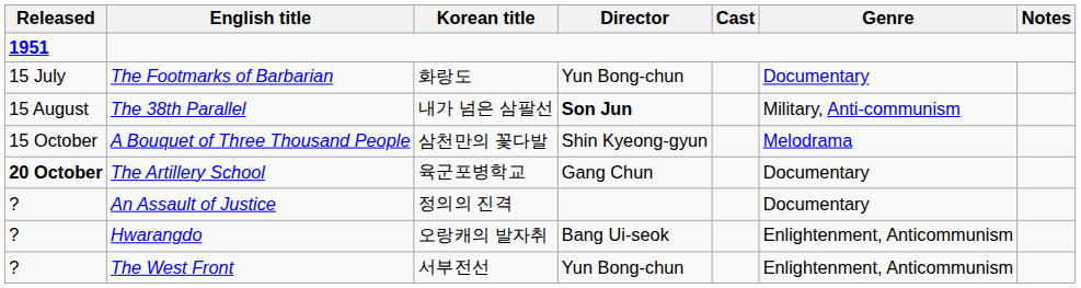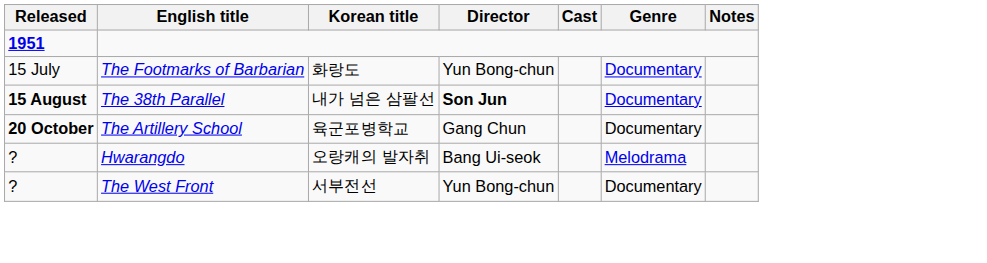The 38th Parallel | Released: normal -> bold
The 38th Parallel | Genre: Military, Anti-communism -> Documentary
- row: 15 October | A Bouquet of Three Thousand People | 삼천만의 꽃다발 | Shin Kyeong-gyun | Melodrama
- row: ? | An Assault of Justice | 정의의 진격 | Documentary
Hwarangdo | Genre: Enlightenment, Anticommunism -> Melodrama
The West Front | Genre: Enlightenment, Anticommunism -> Documentary
